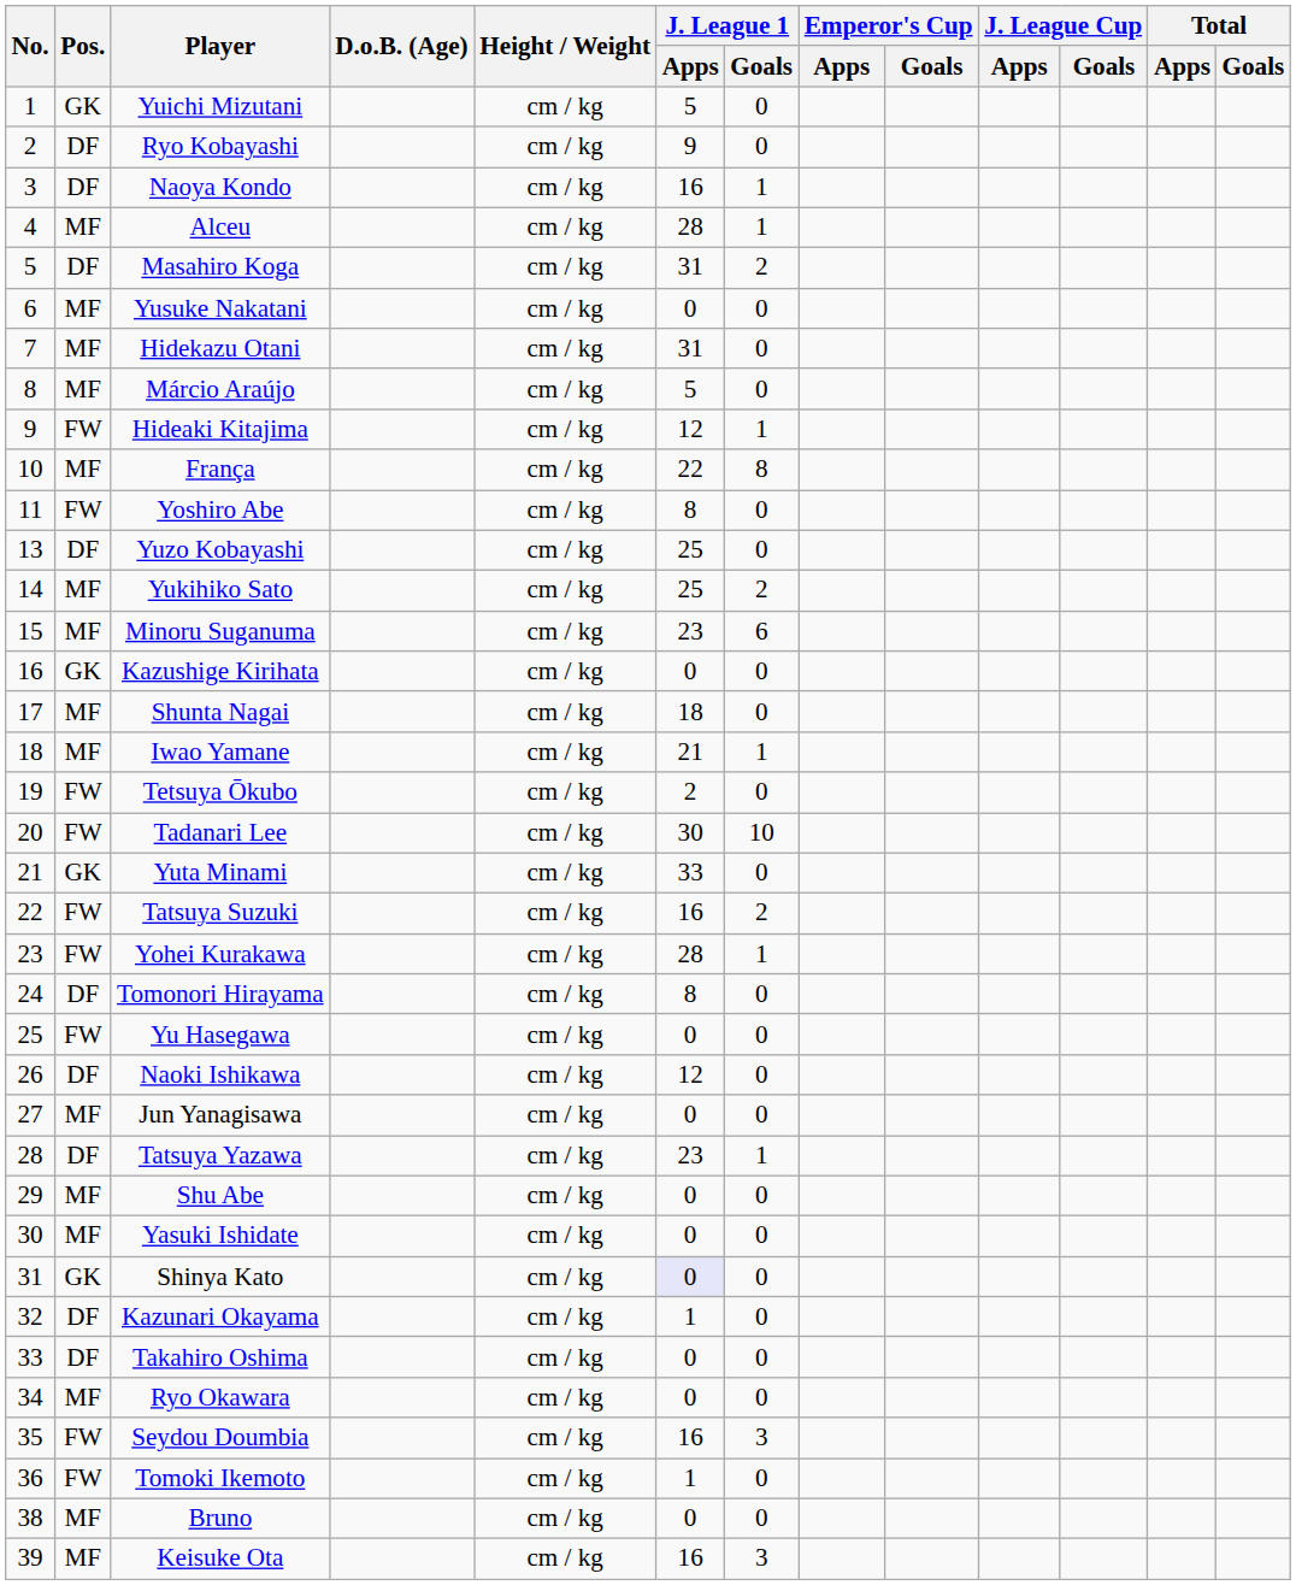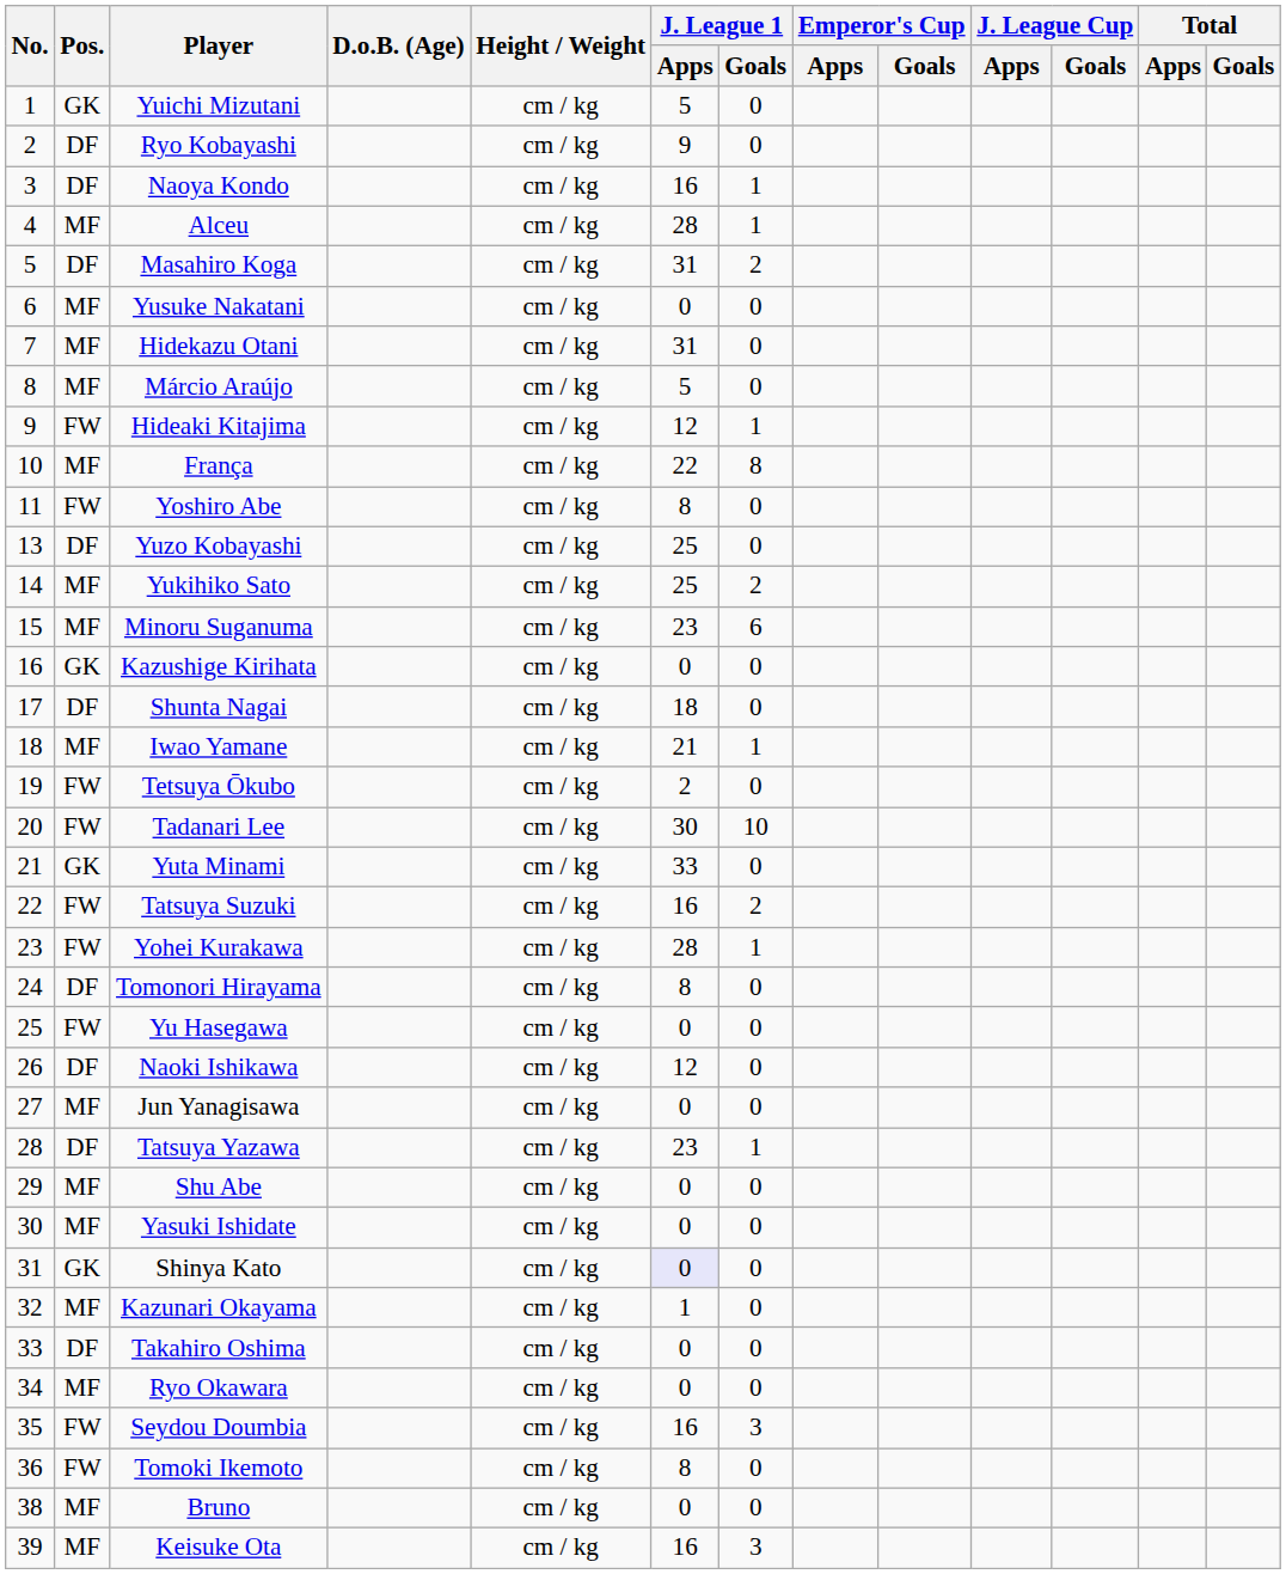Shunta Nagai | Pos.: MF -> DF
Kazunari Okayama | Pos.: DF -> MF
Tomoki Ikemoto | J. League 1 / Apps: 1 -> 8
